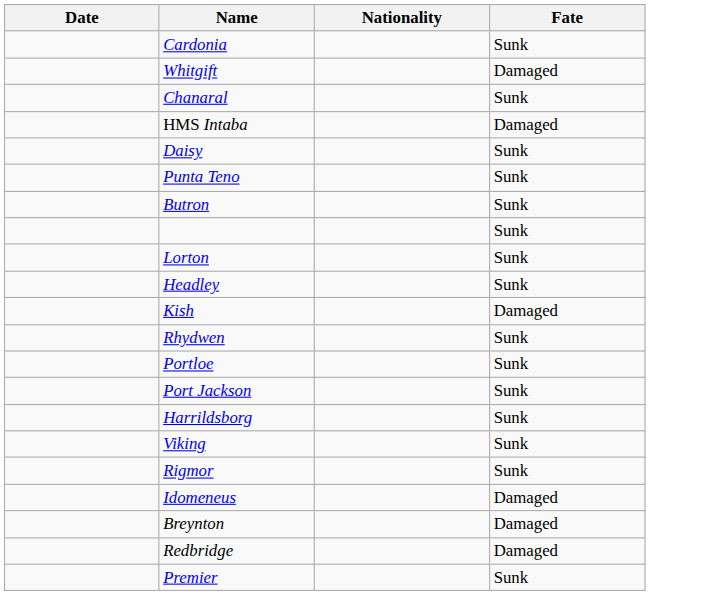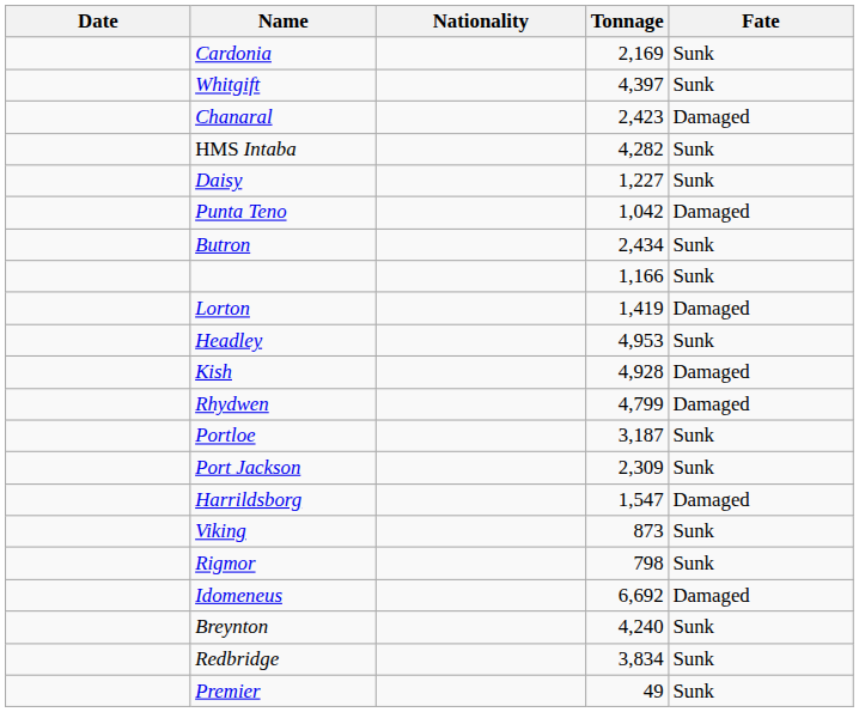+ column: Tonnage | 2,169 | 4,397 | 2,423 | 4,282 | 1,227 | 1,042 | 2,434 | 1,166 | 1,419 | 4,953 | 4,928 | 4,799 | 3,187 | 2,309 | 1,547 | 873 | 798 | 6,692 | 4,240 | 3,834 | 49
Whitgift | Fate: Damaged -> Sunk
Chanaral | Fate: Sunk -> Damaged
HMS Intaba | Fate: Damaged -> Sunk
Punta Teno | Fate: Sunk -> Damaged
Lorton | Fate: Sunk -> Damaged
Rhydwen | Fate: Sunk -> Damaged
Harrildsborg | Fate: Sunk -> Damaged
Breynton | Fate: Damaged -> Sunk
Redbridge | Fate: Damaged -> Sunk
